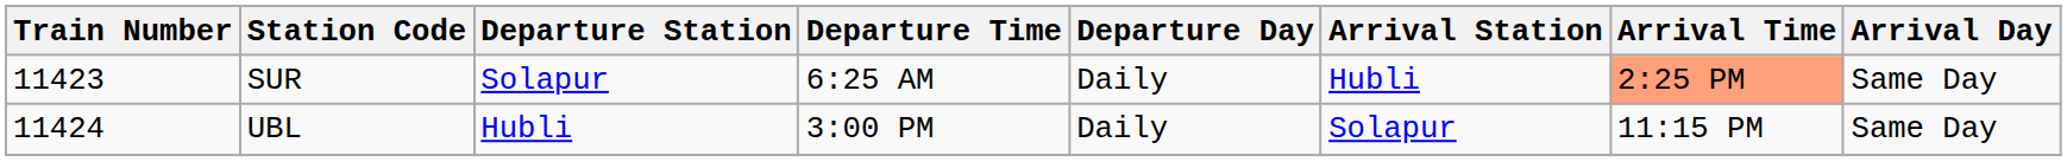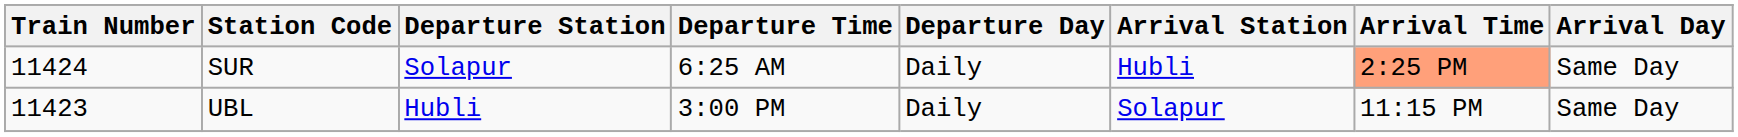SUR | Train Number: 11423 -> 11424
UBL | Train Number: 11424 -> 11423
